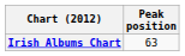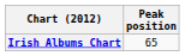Irish Albums Chart | Peak position: 63 -> 65
